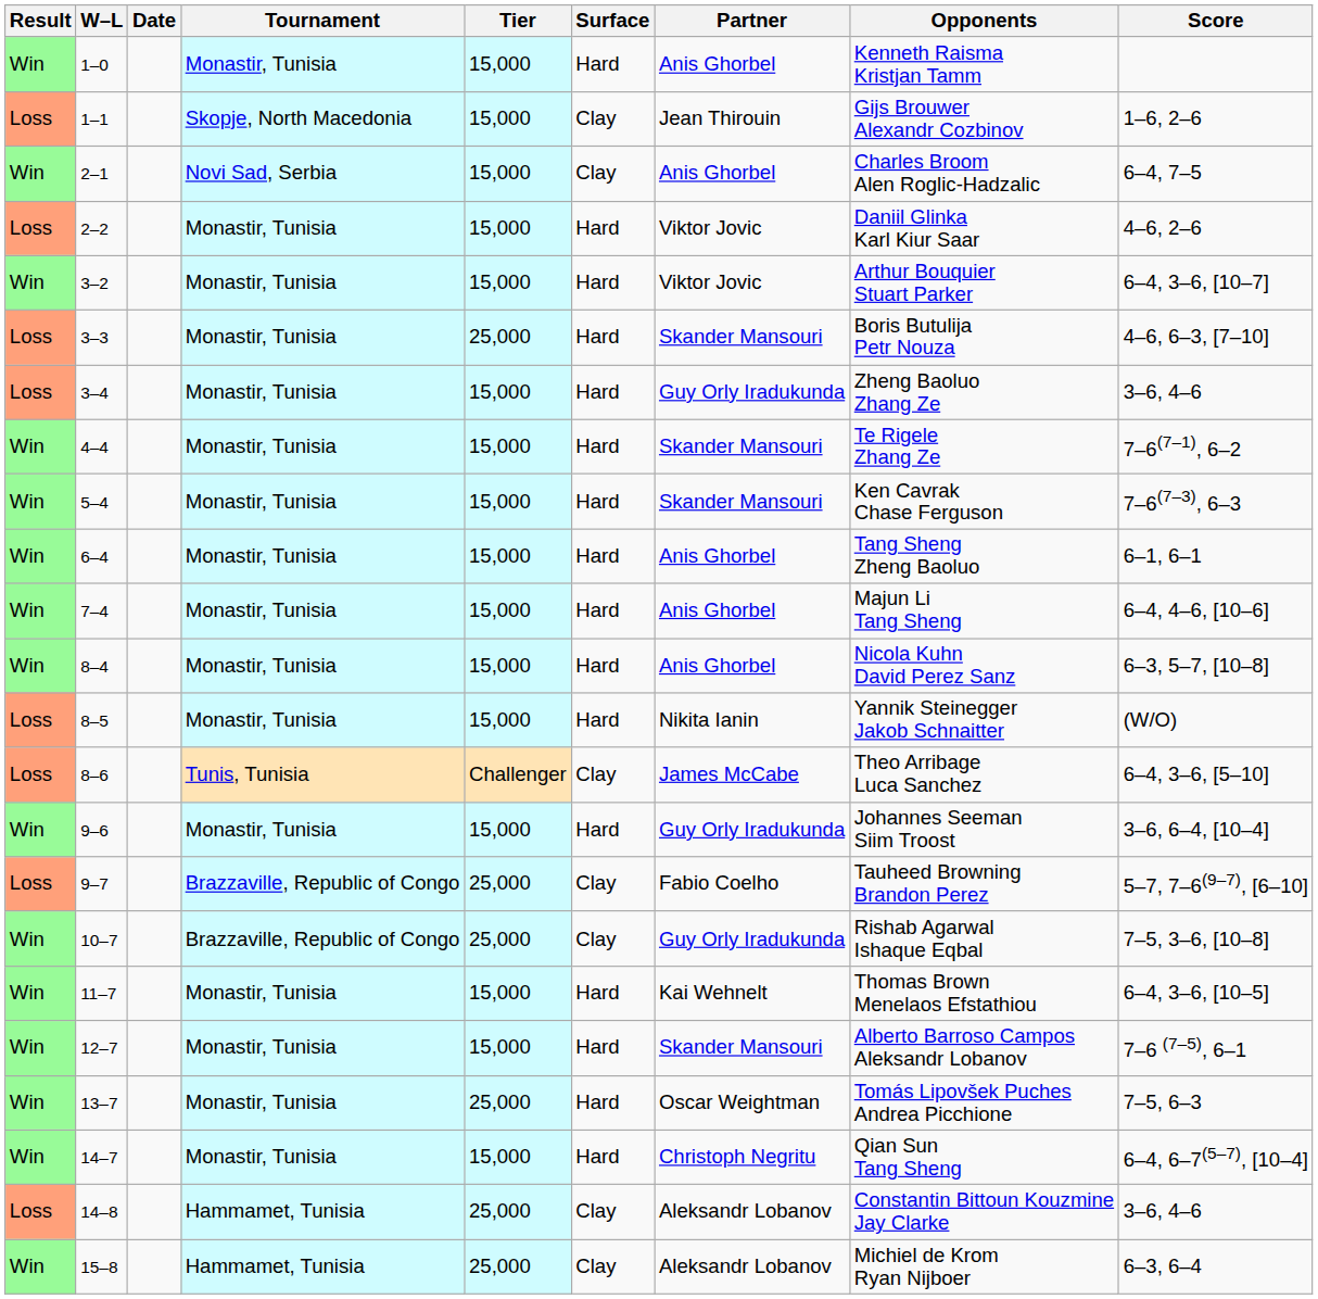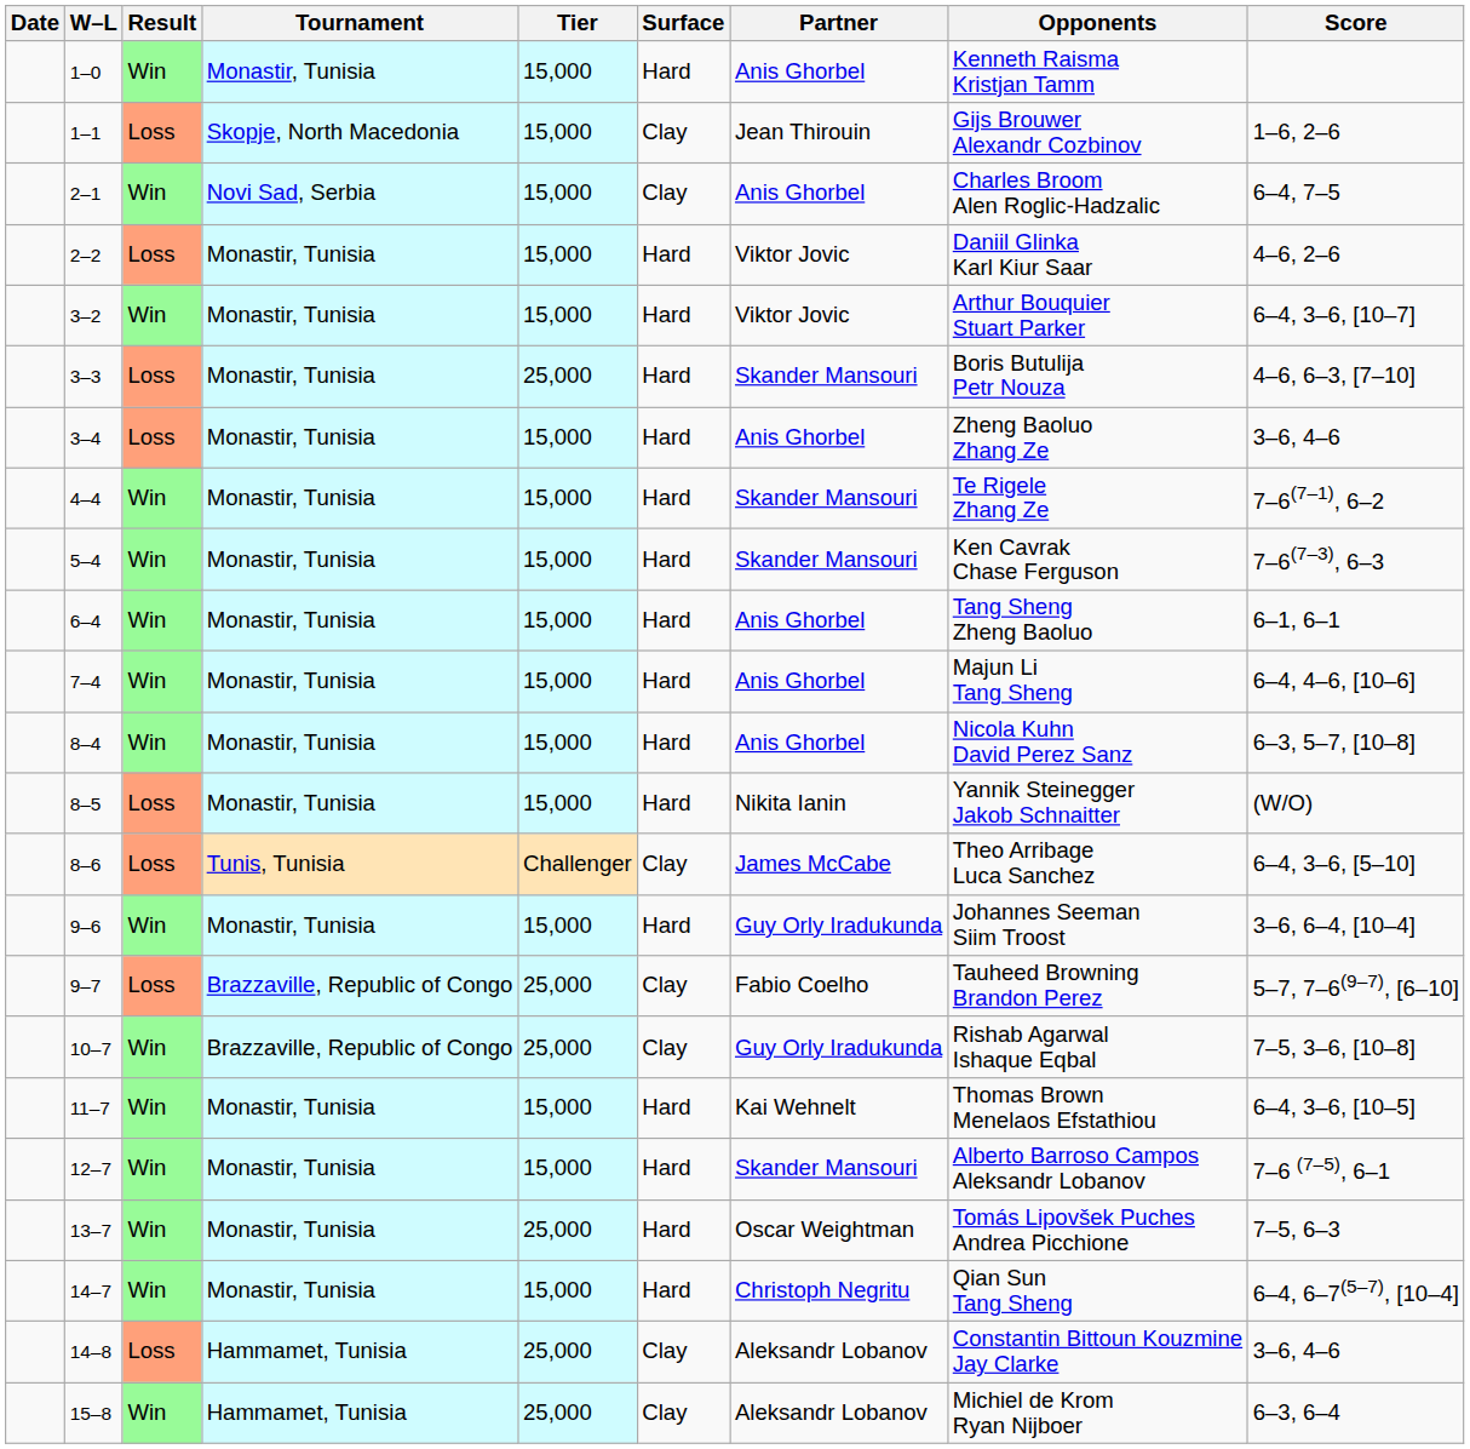columns swapped: Result <-> Date
3–4 | Partner: Guy Orly Iradukunda -> Anis Ghorbel
